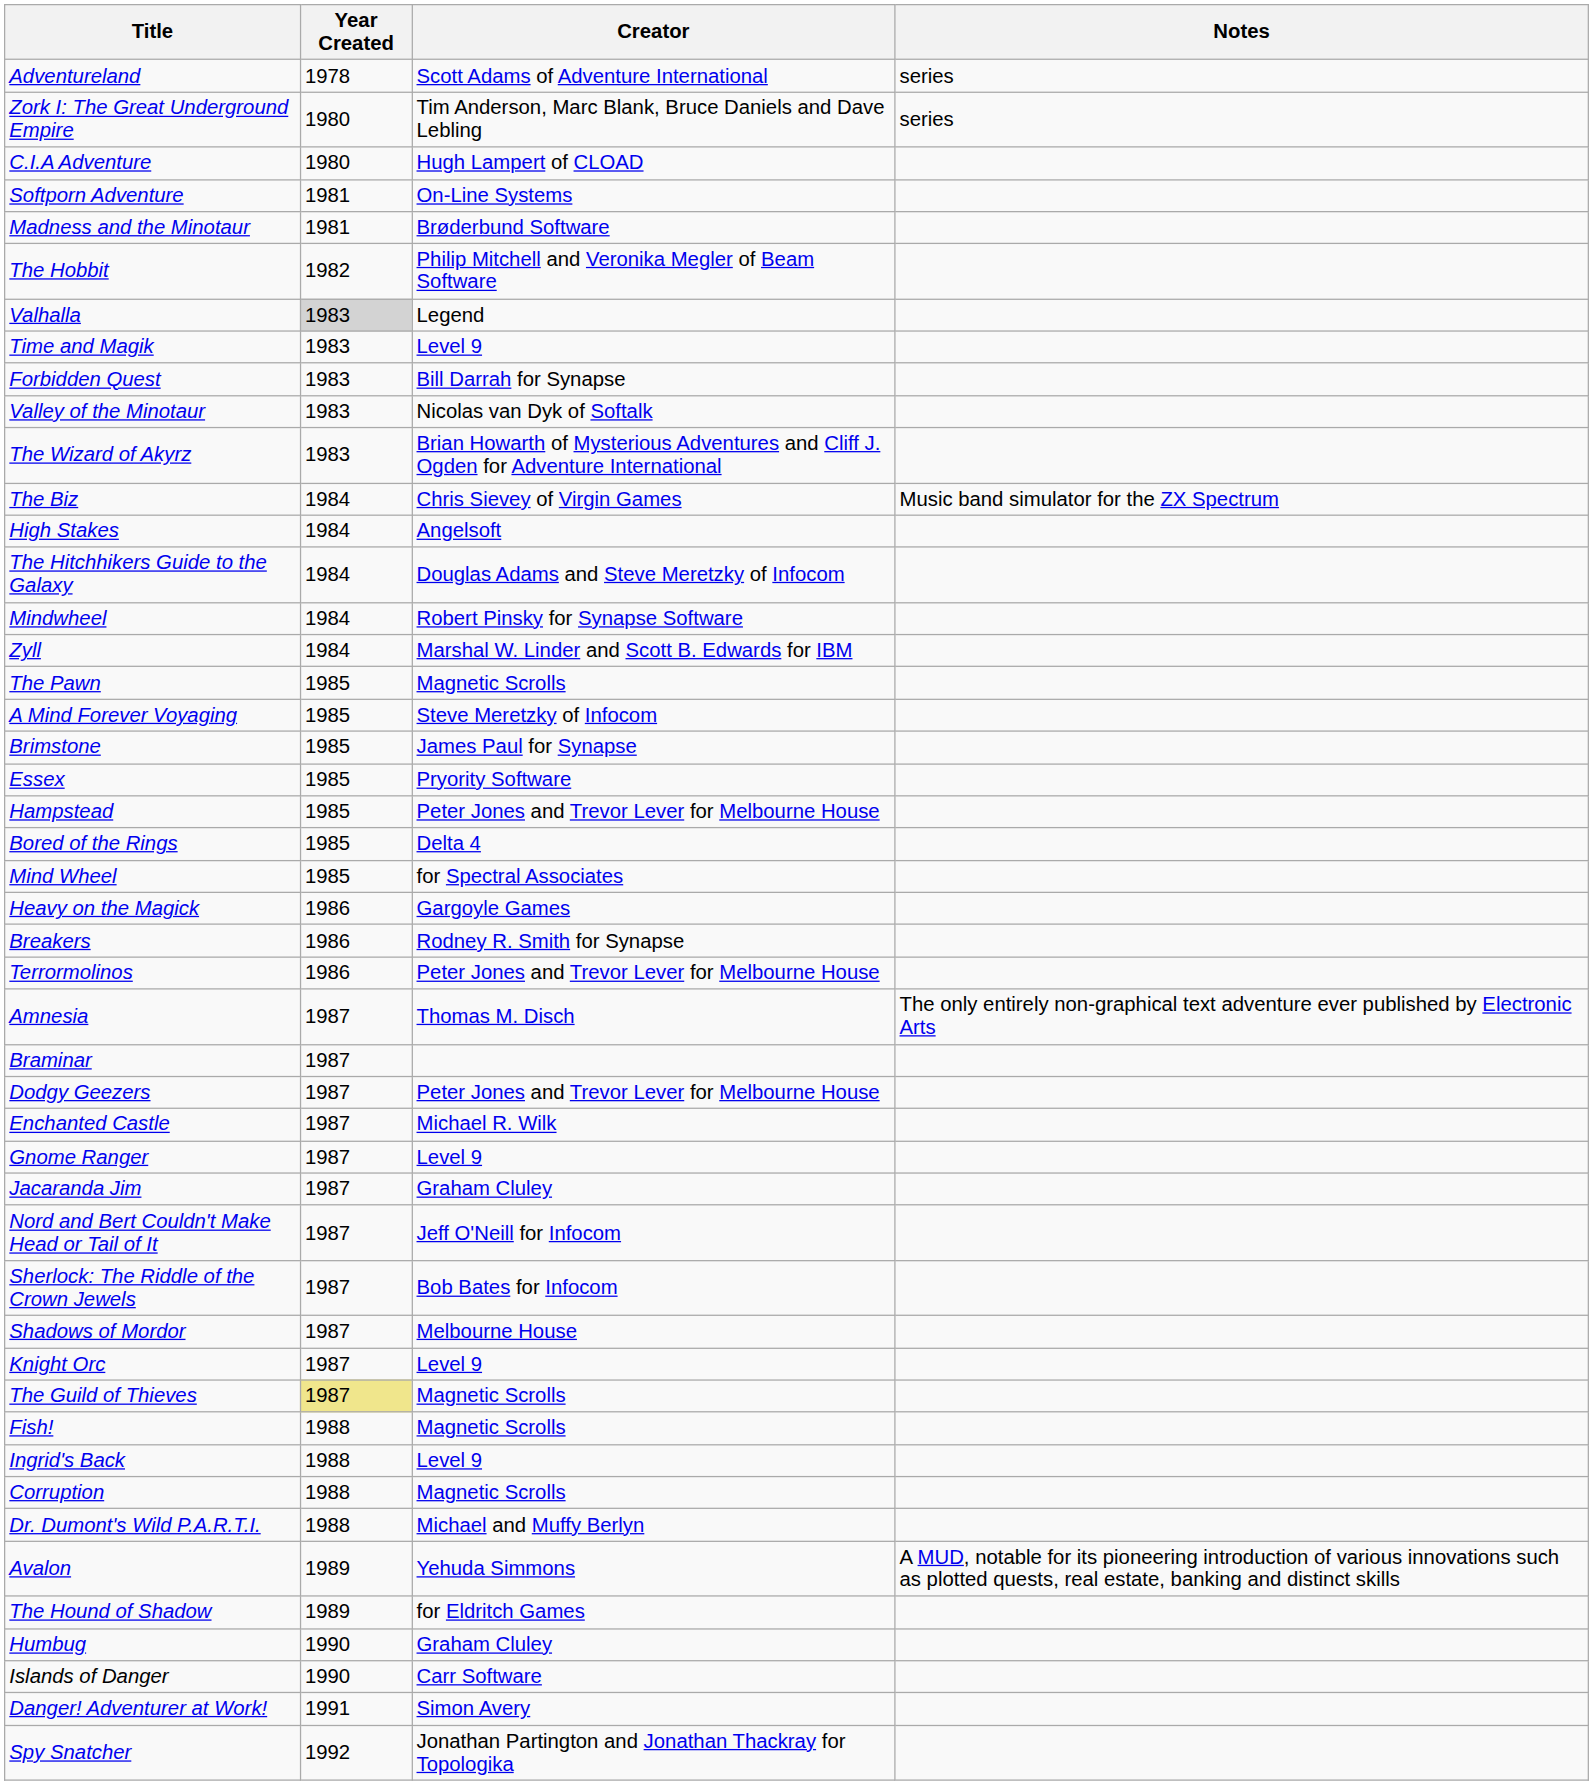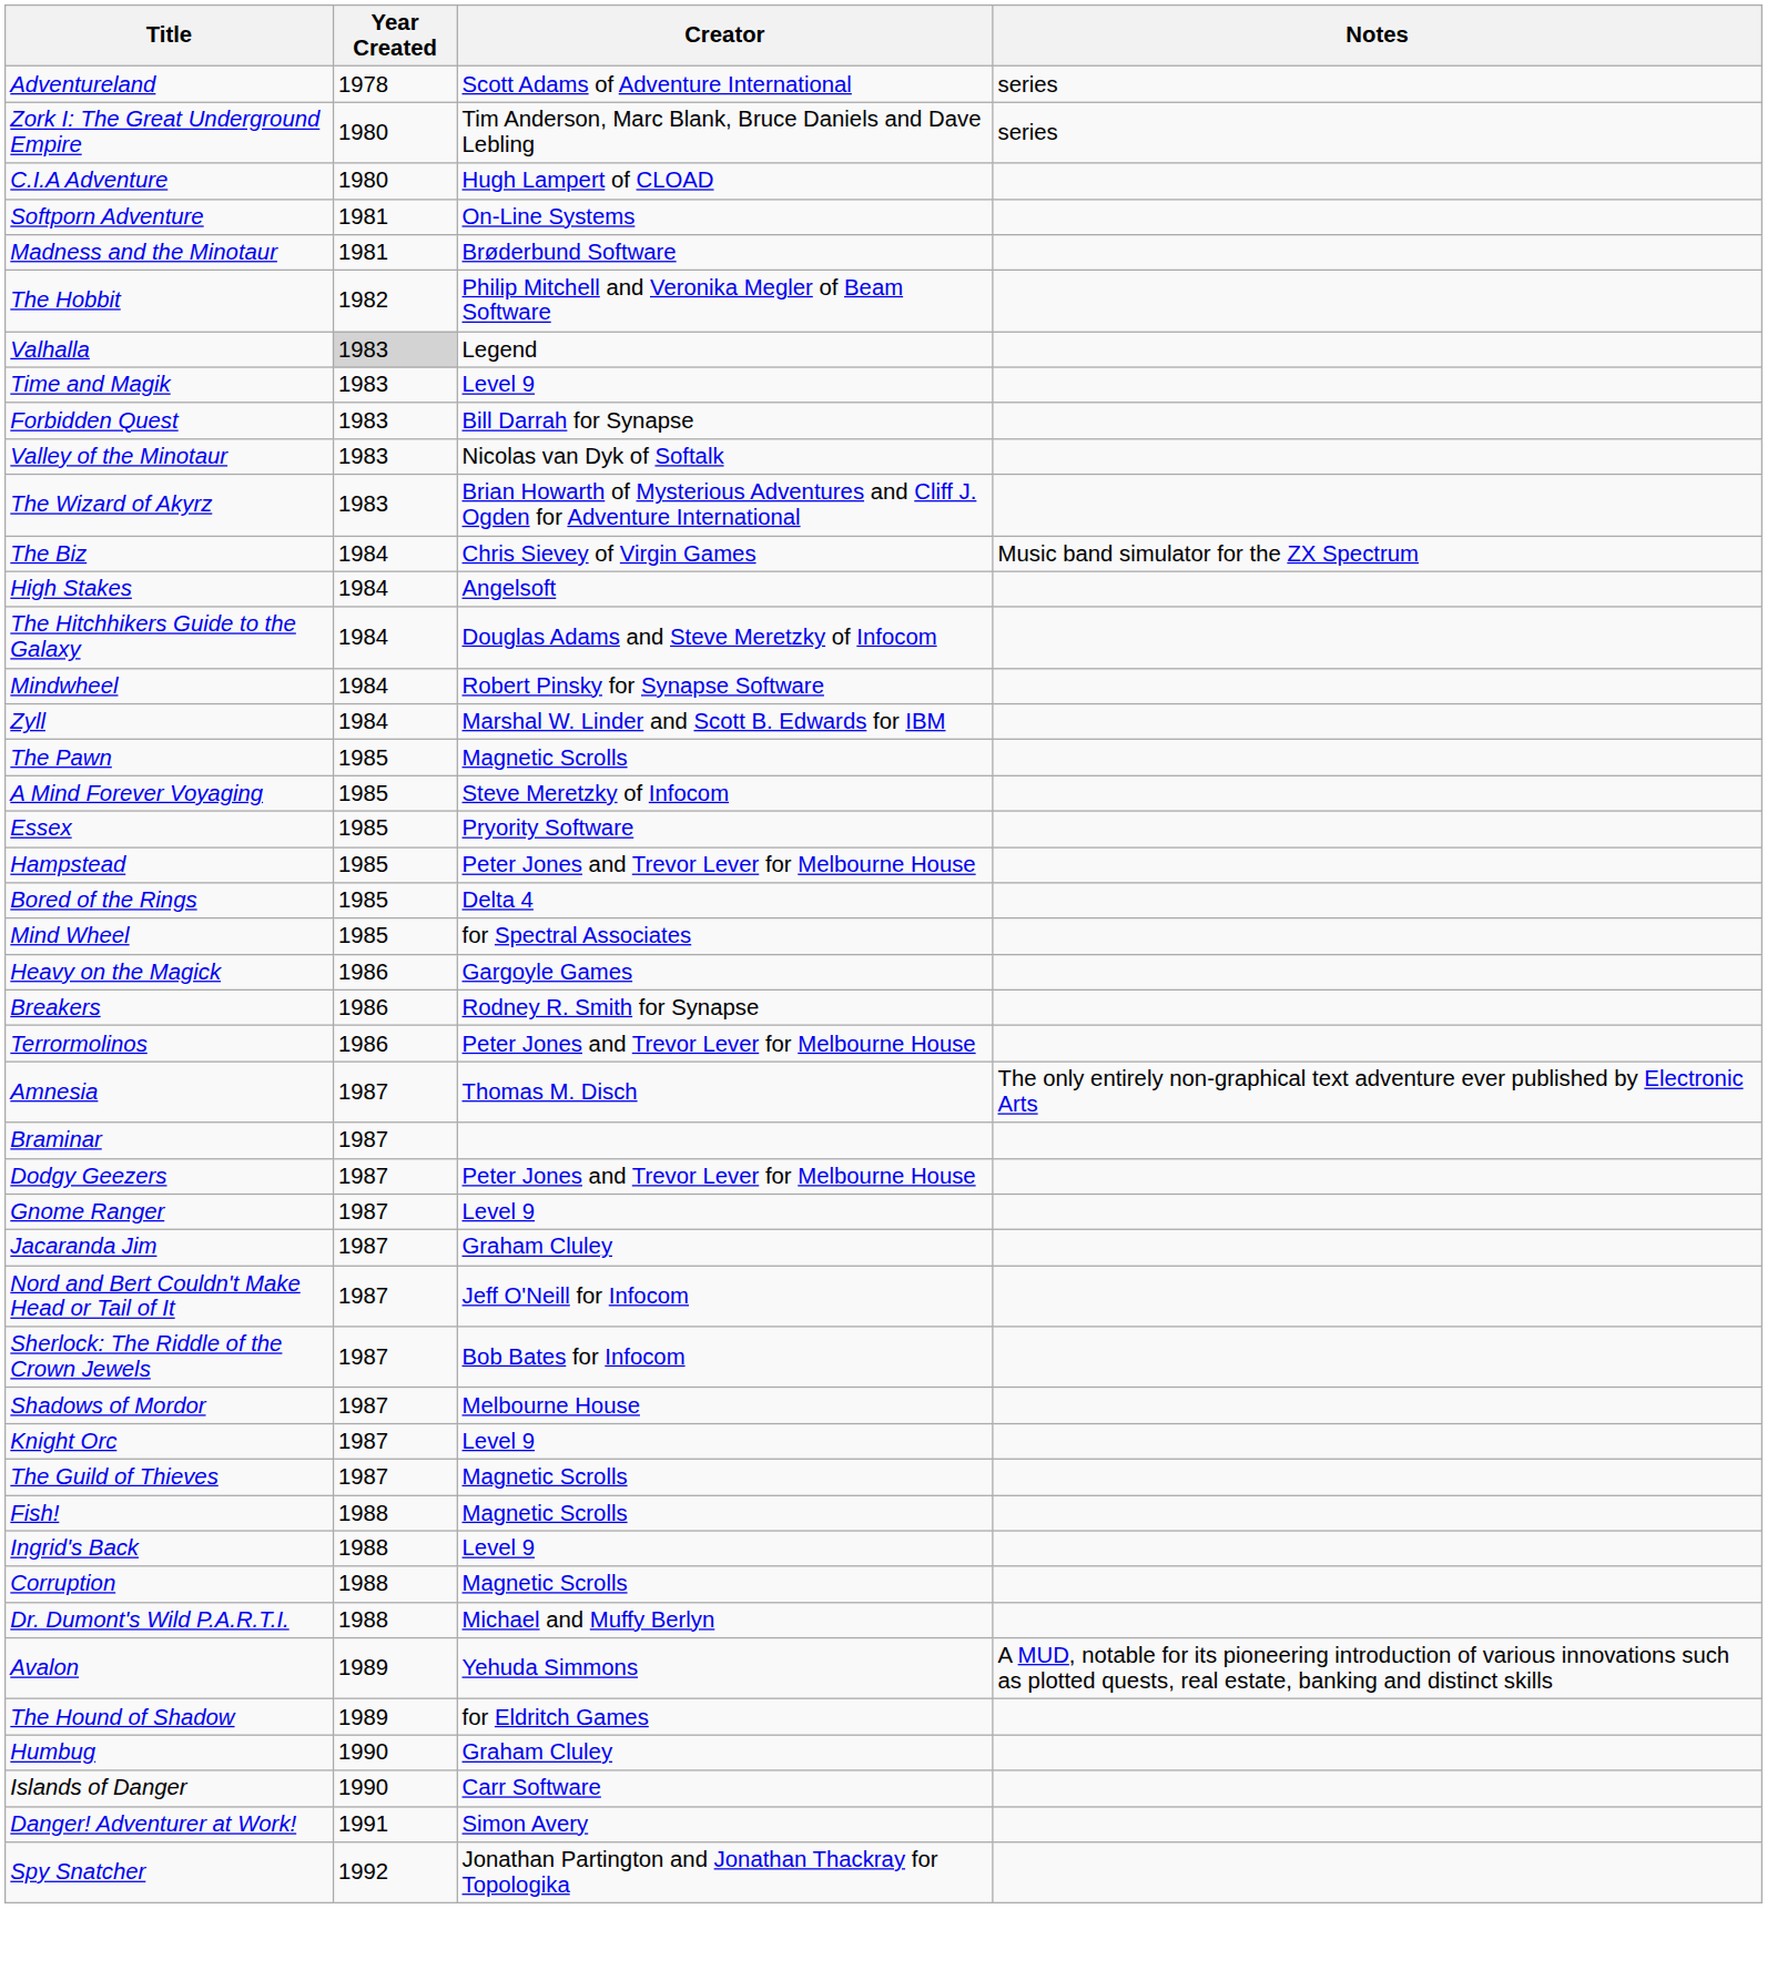- row: Brimstone | 1985 | James Paul for Synapse
- row: Enchanted Castle | 1987 | Michael R. Wilk
The Guild of Thieves | Year Created: khaki background -> no background
